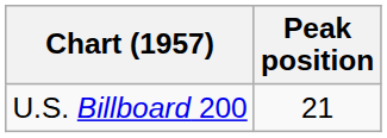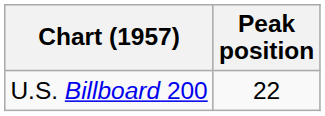U.S. Billboard 200 | Peak position: 21 -> 22
